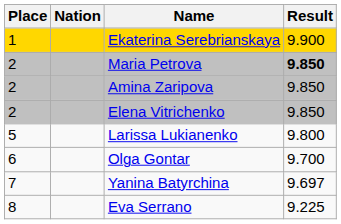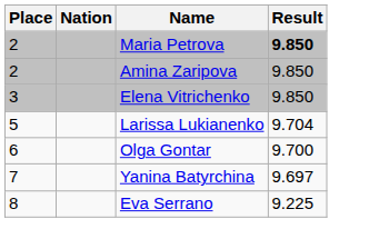- row: 1 | Ekaterina Serebrianskaya | 9.900
Elena Vitrichenko | Place: 2 -> 3
Larissa Lukianenko | Result: 9.800 -> 9.704
